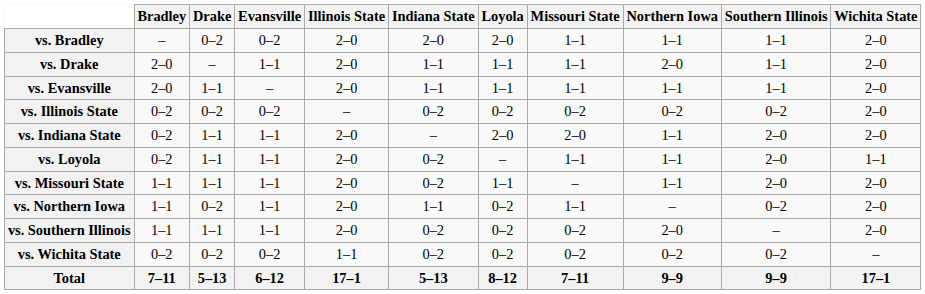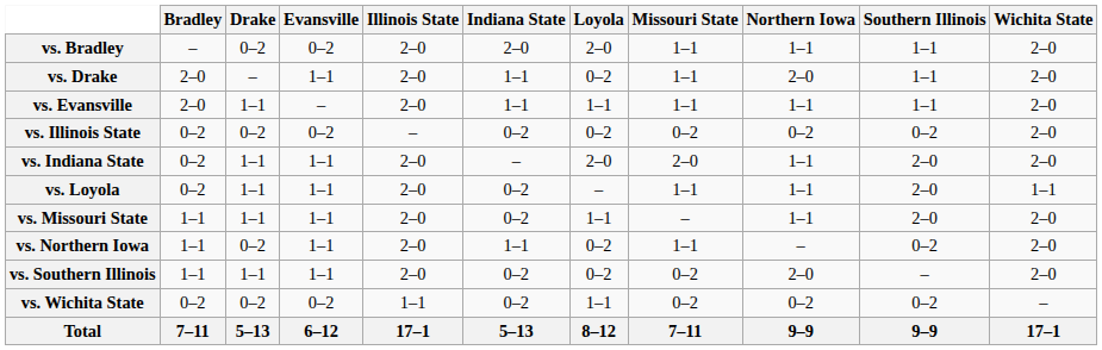vs. Drake | Loyola: 1–1 -> 0–2
vs. Wichita State | Loyola: 0–2 -> 1–1
